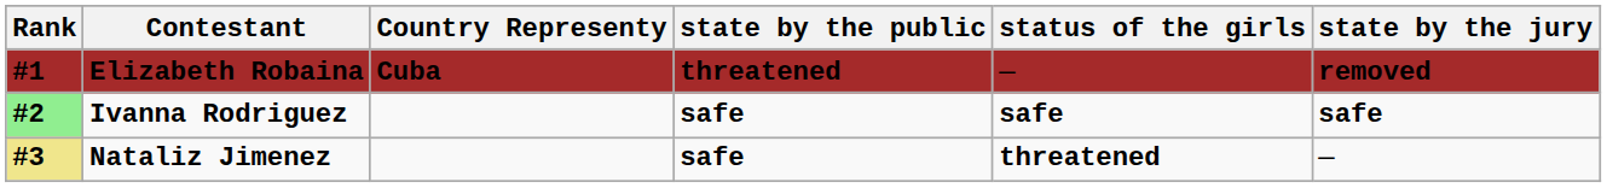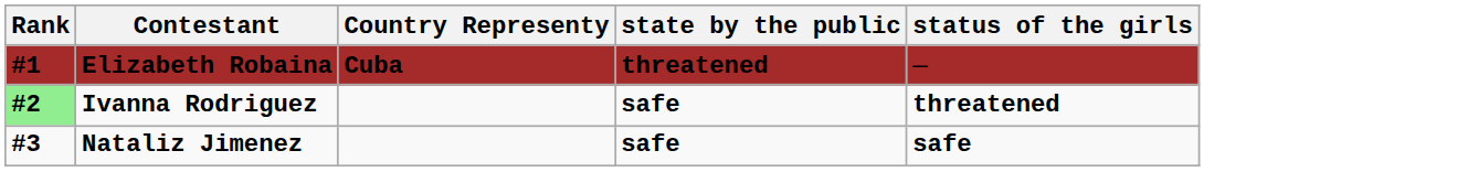- column: state by the jury | removed | safe | —
Ivanna Rodriguez | status of the girls: safe -> threatened
Nataliz Jimenez | Rank: khaki background -> no background
Nataliz Jimenez | status of the girls: threatened -> safe
